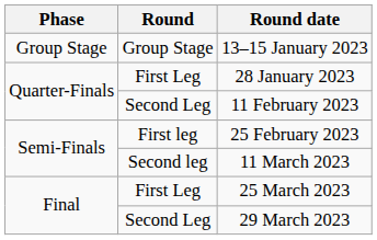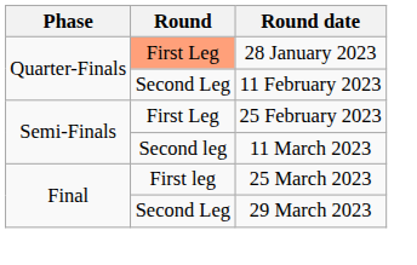- row: Group Stage | Group Stage | 13–15 January 2023
28 January 2023 | Round: no background -> lightsalmon background
25 February 2023 | Round: First leg -> First Leg
25 March 2023 | Round: First Leg -> First leg
